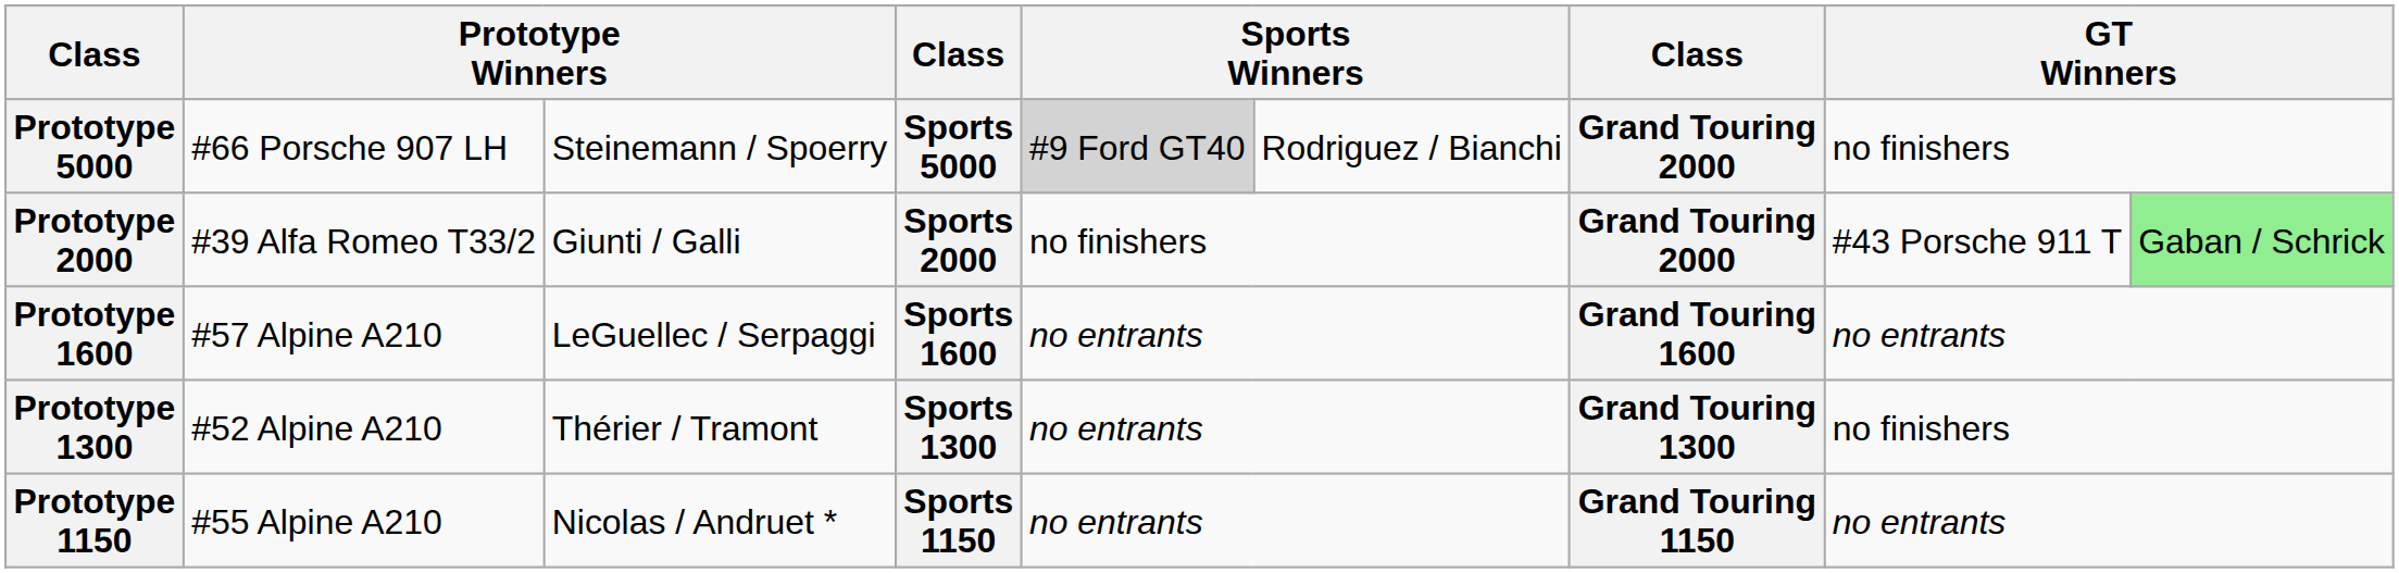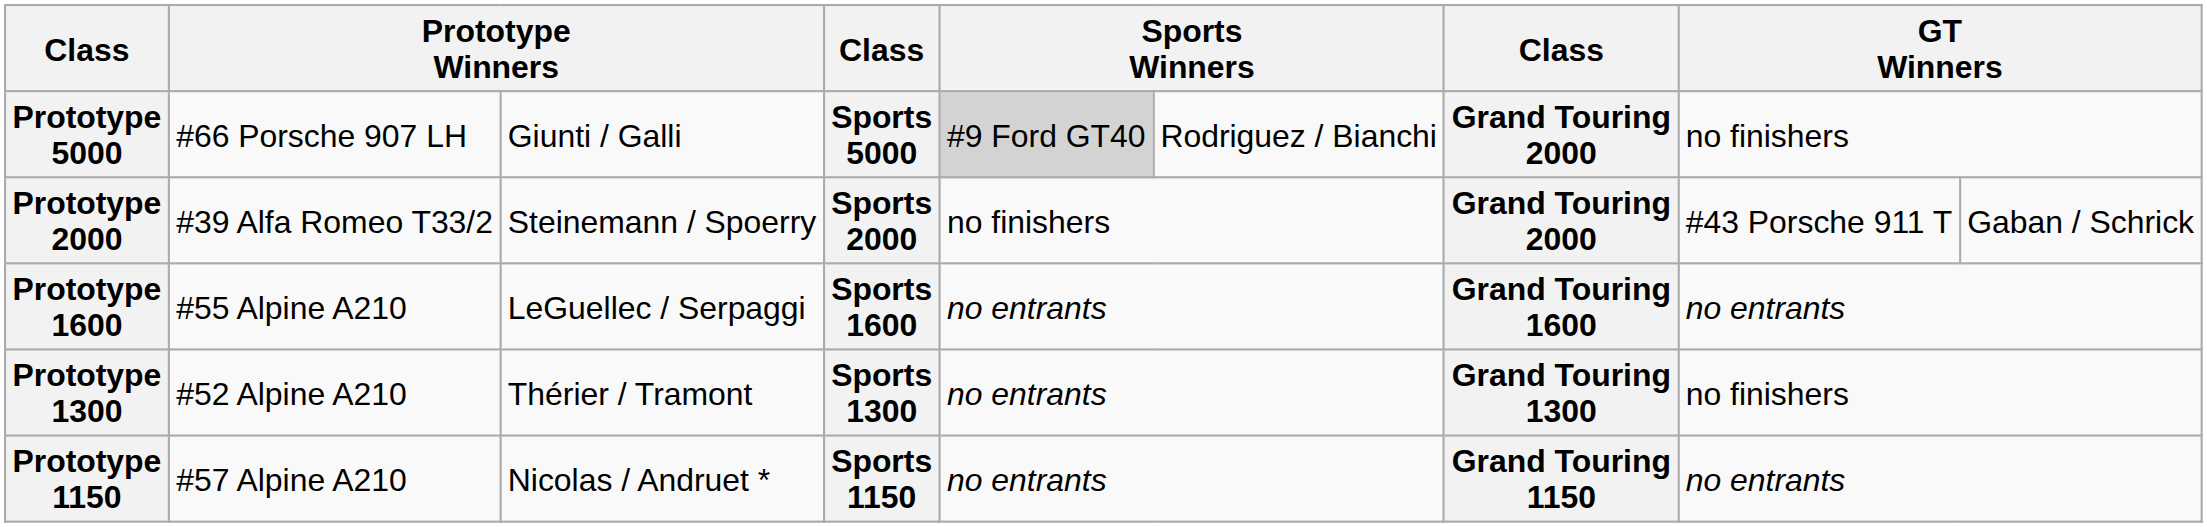Prototype 5000 | column 3: Steinemann / Spoerry -> Giunti / Galli
Prototype 2000 | column 3: Giunti / Galli -> Steinemann / Spoerry
Prototype 2000 | column 9: lightgreen background -> no background
Prototype 1600 | column 2: #57 Alpine A210 -> #55 Alpine A210
Prototype 1150 | column 2: #55 Alpine A210 -> #57 Alpine A210
